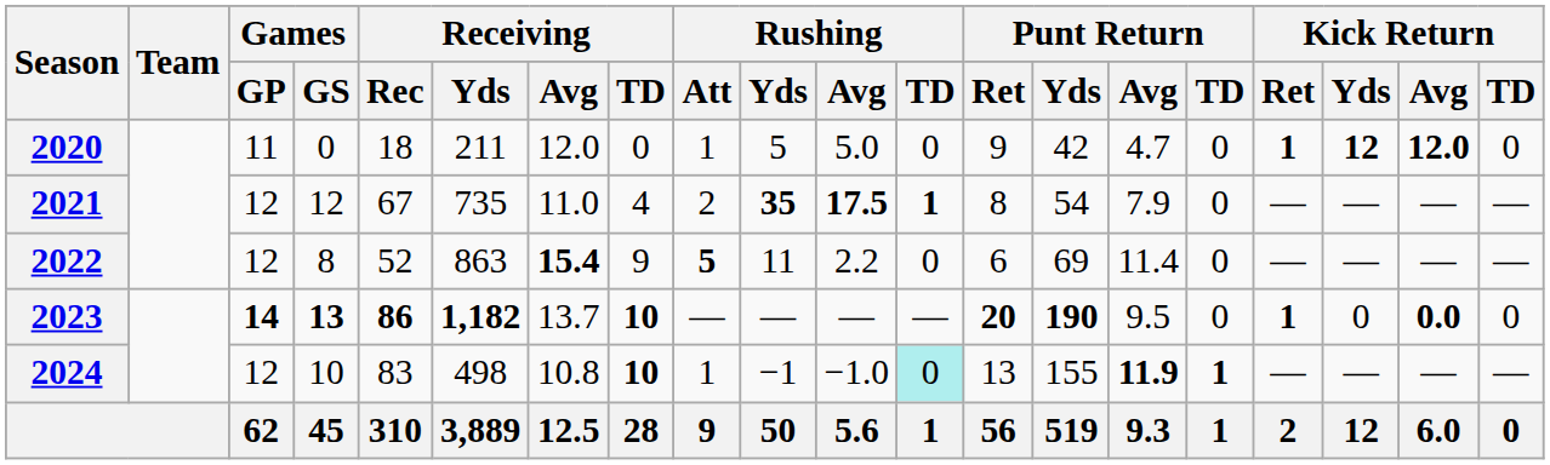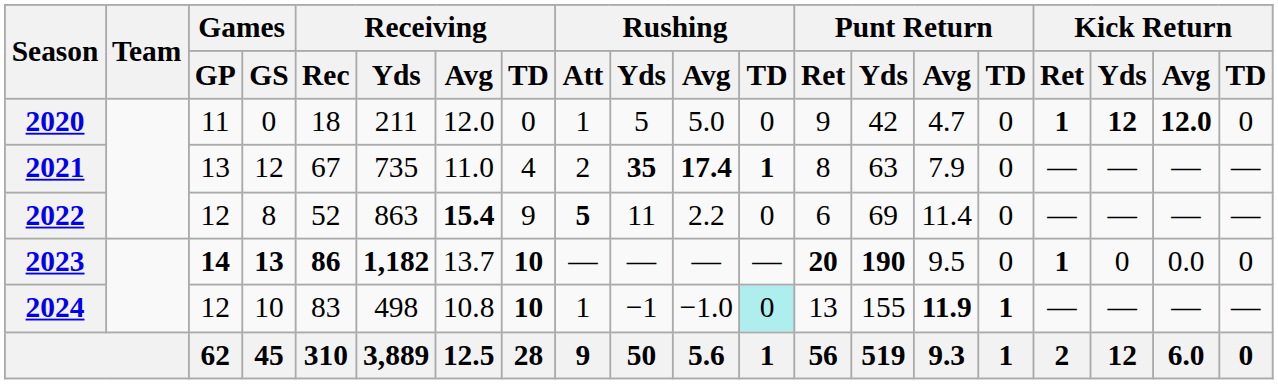2021 | Games / GP: 12 -> 13
2021 | Rushing / Avg: 17.5 -> 17.4
2021 | Punt Return / Yds: 54 -> 63
2023 | Kick Return / Avg: bold -> normal
